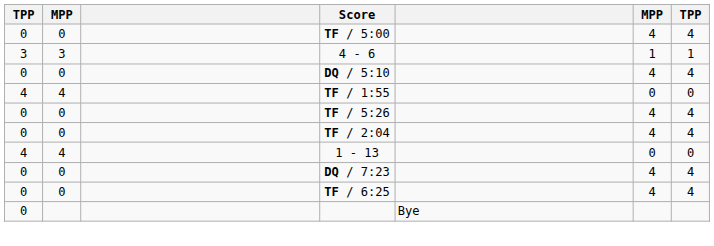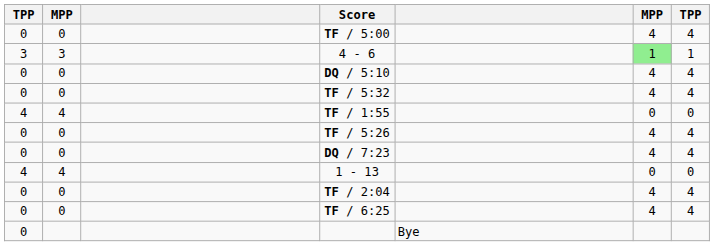4 - 6 | column 6: no background -> lightgreen background
+ row: 0 | 0 | TF / 5:32 | 4 | 4
rows swapped: DQ / 7:23 <-> TF / 2:04
